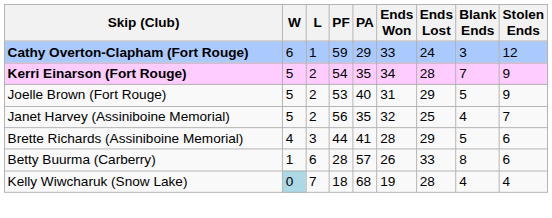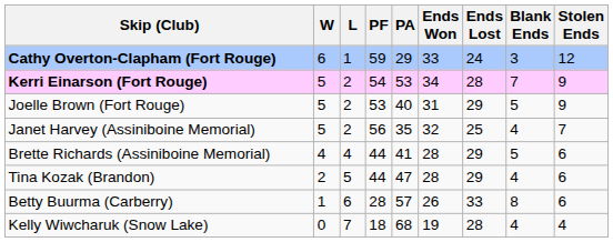Kerri Einarson (Fort Rouge) | PA: 35 -> 53
Brette Richards (Assiniboine Memorial) | L: 3 -> 4
+ row: Tina Kozak (Brandon) | 2 | 5 | 44 | 47 | 28 | 29 | 4 | 6
Kelly Wiwcharuk (Snow Lake) | W: lightblue background -> no background
